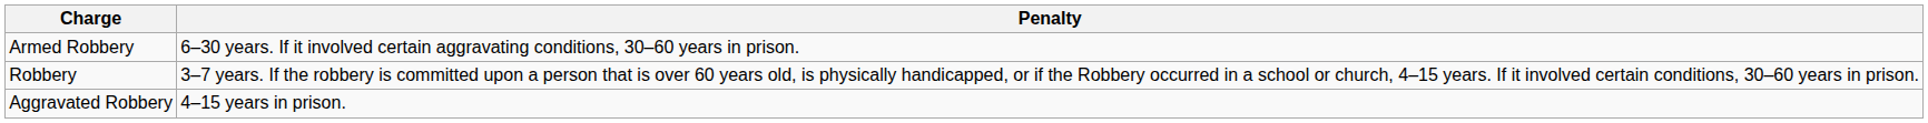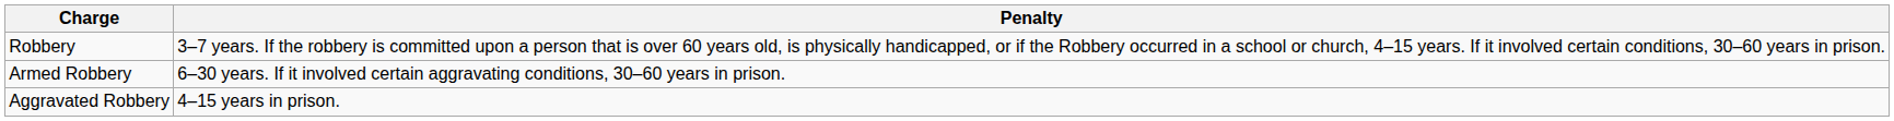rows swapped: Robbery <-> Armed Robbery
